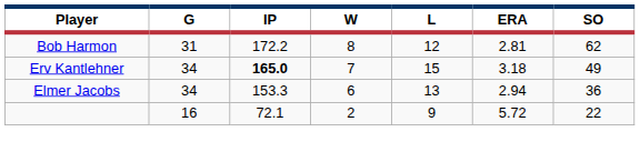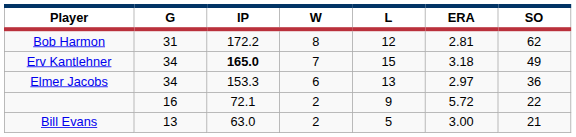Elmer Jacobs | ERA: 2.94 -> 2.97
+ row: Bill Evans | 13 | 63.0 | 2 | 5 | 3.00 | 21
